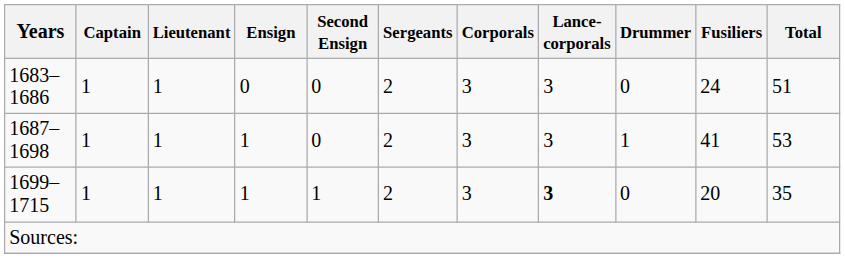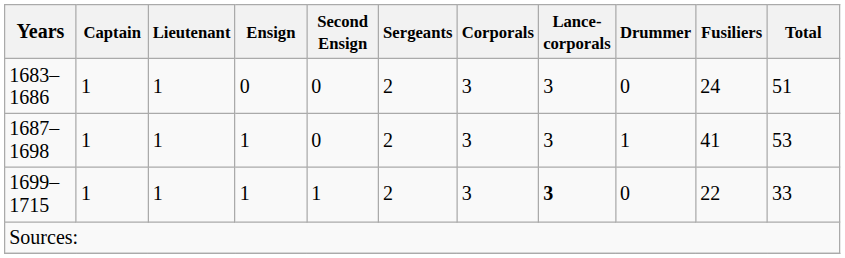1699–1715 | Fusiliers: 20 -> 22
1699–1715 | Total: 35 -> 33
